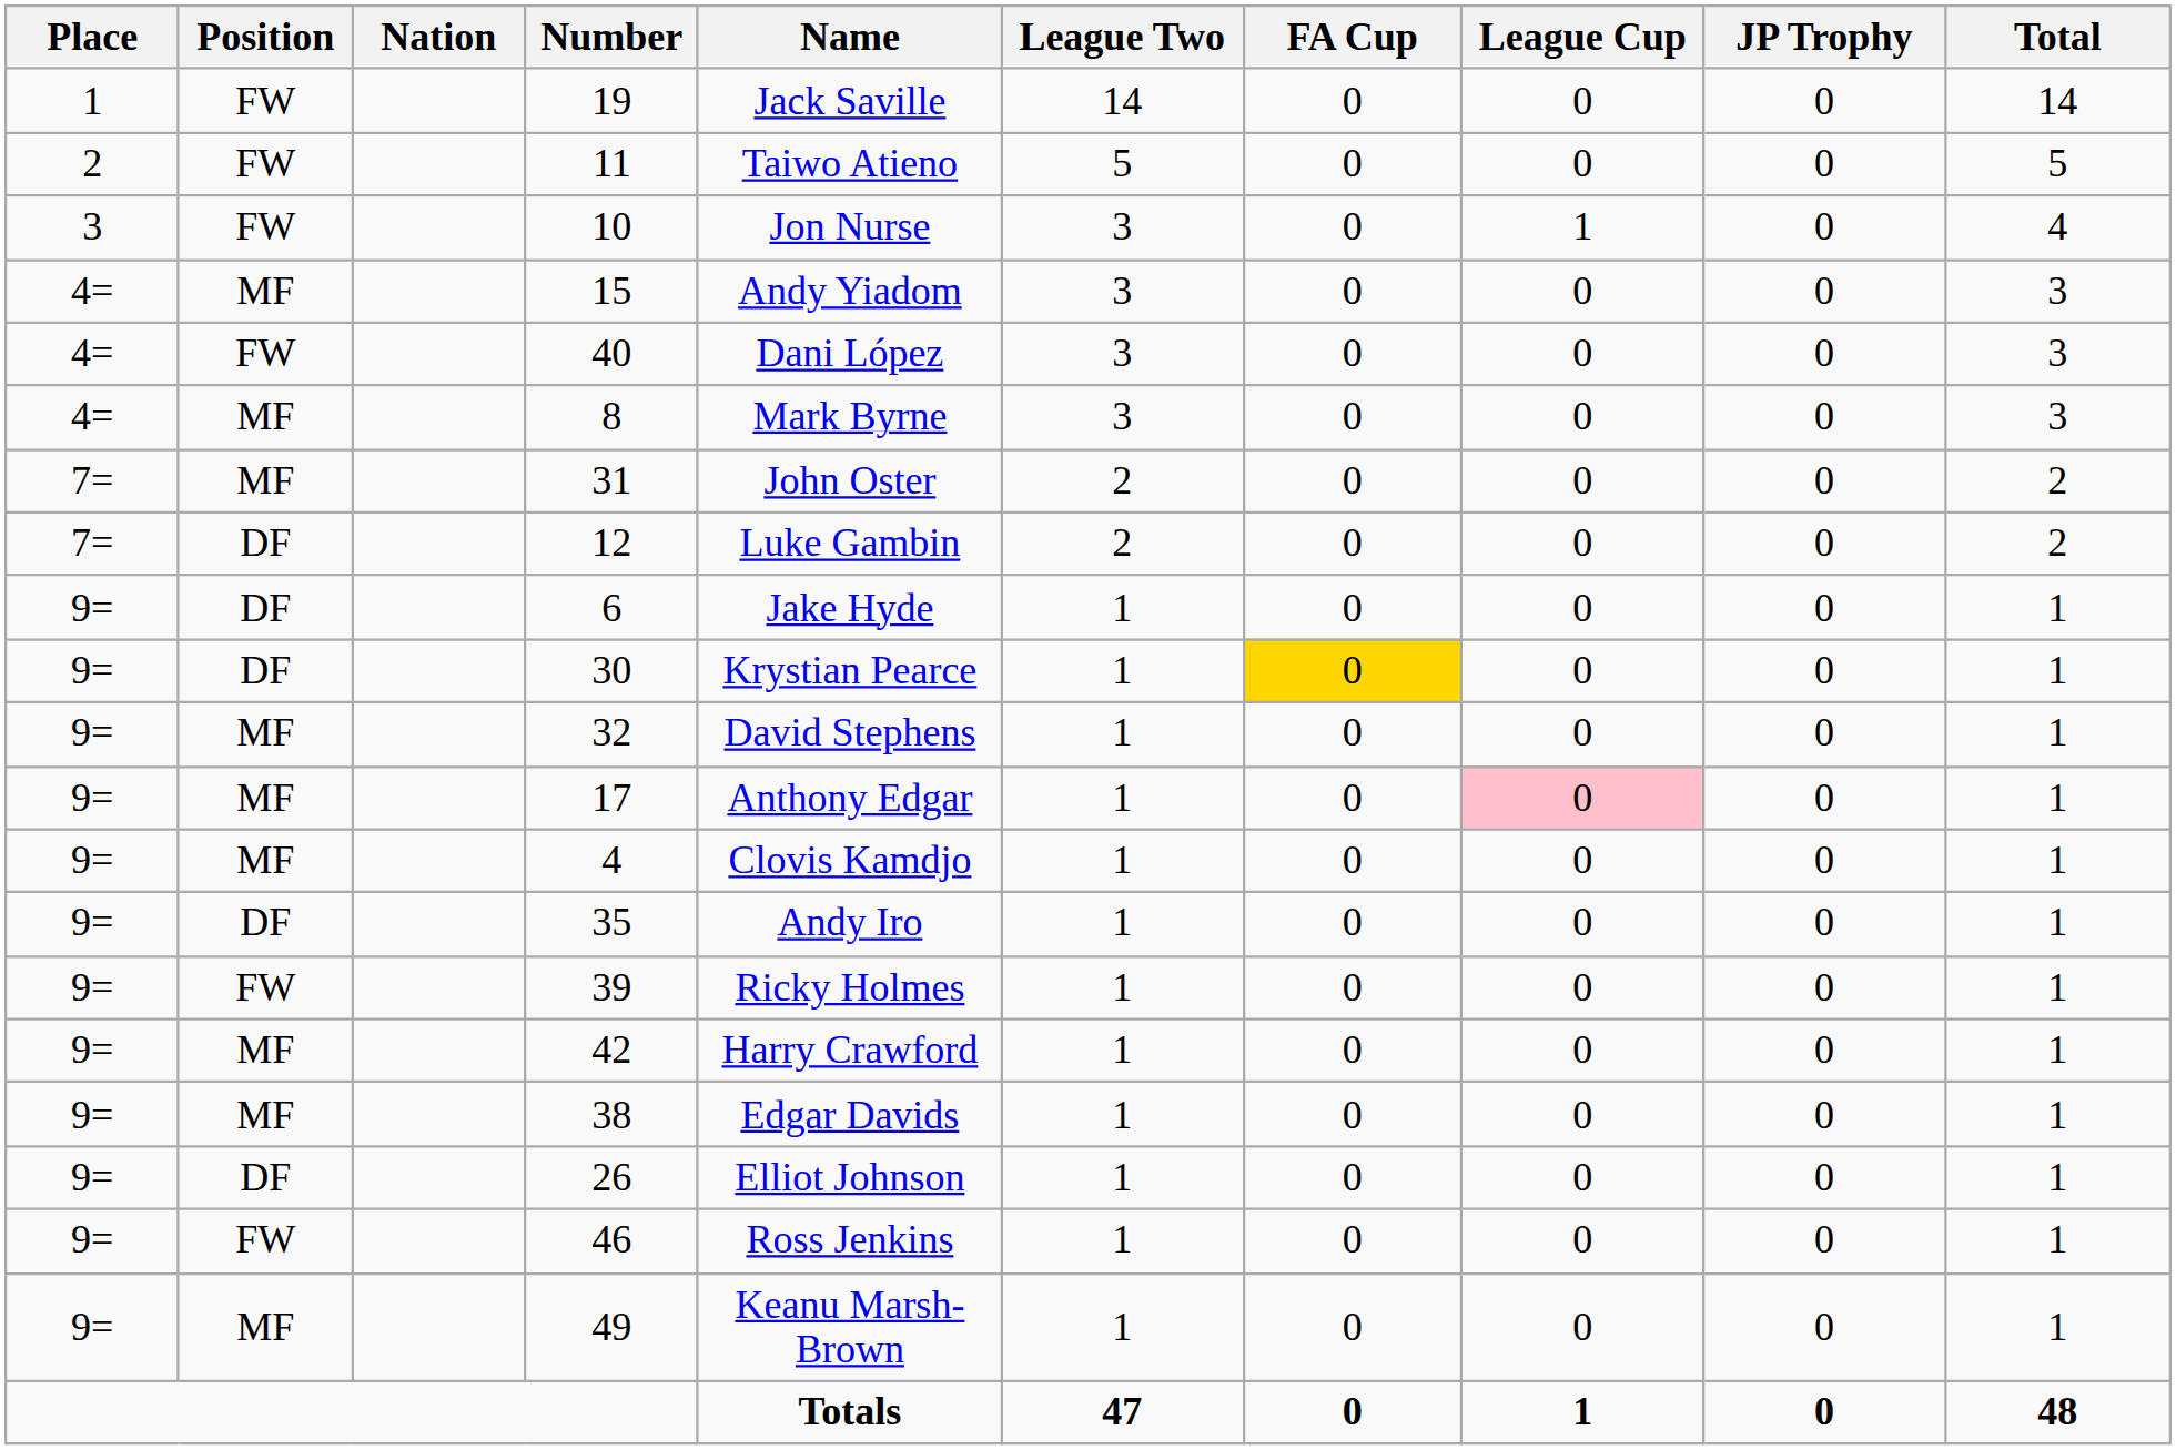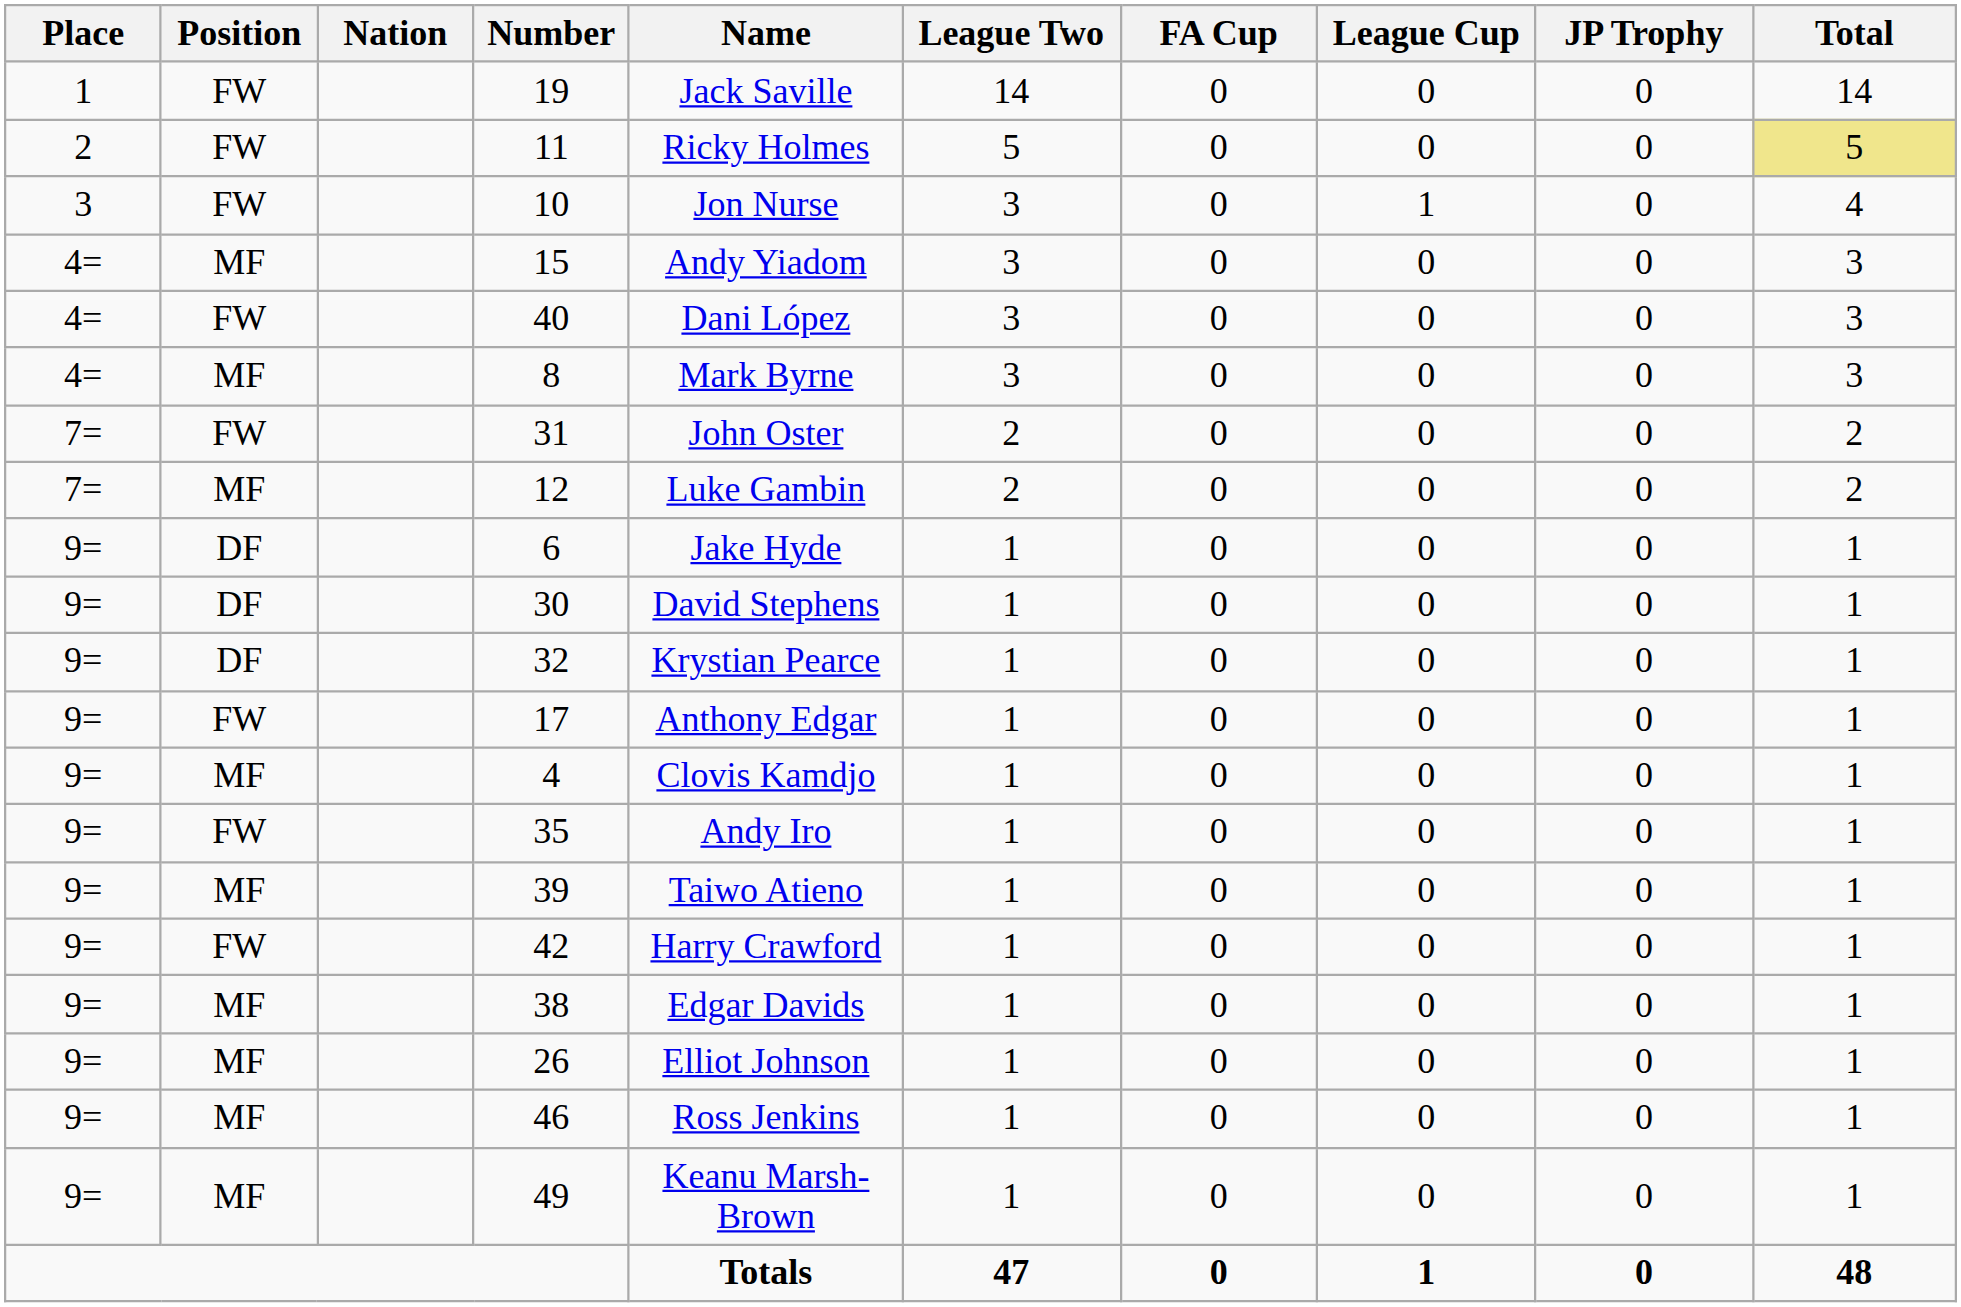11 | Name: Taiwo Atieno -> Ricky Holmes
11 | Total: no background -> khaki background
31 | Position: MF -> FW
12 | Position: DF -> MF
30 | Name: Krystian Pearce -> David Stephens
30 | FA Cup: gold background -> no background
32 | Position: MF -> DF
32 | Name: David Stephens -> Krystian Pearce
17 | Position: MF -> FW
17 | League Cup: pink background -> no background
35 | Position: DF -> FW
39 | Position: FW -> MF
39 | Name: Ricky Holmes -> Taiwo Atieno
42 | Position: MF -> FW
26 | Position: DF -> MF
46 | Position: FW -> MF
